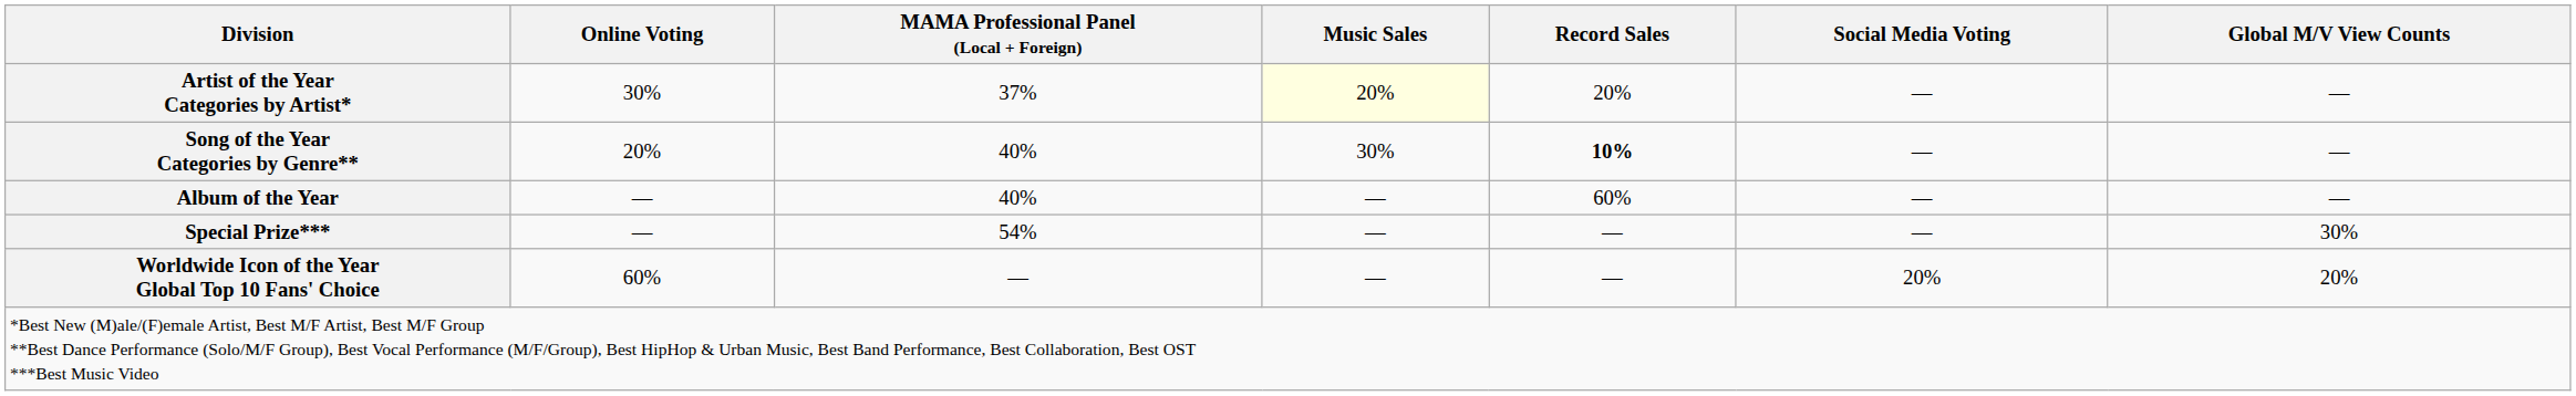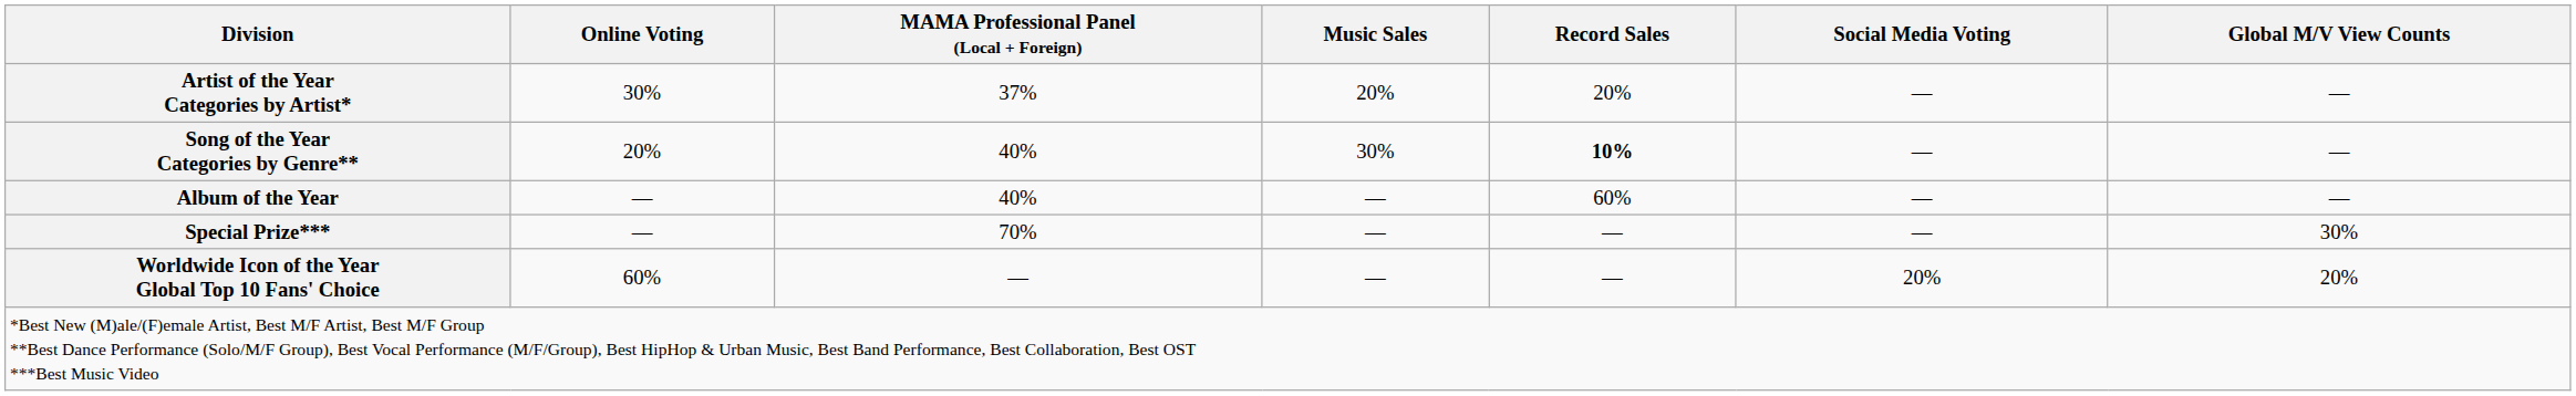Artist of the Year Categories by Artist* | Music Sales: lightyellow background -> no background
Special Prize*** | MAMA Professional Panel (Local + Foreign): 54% -> 70%
